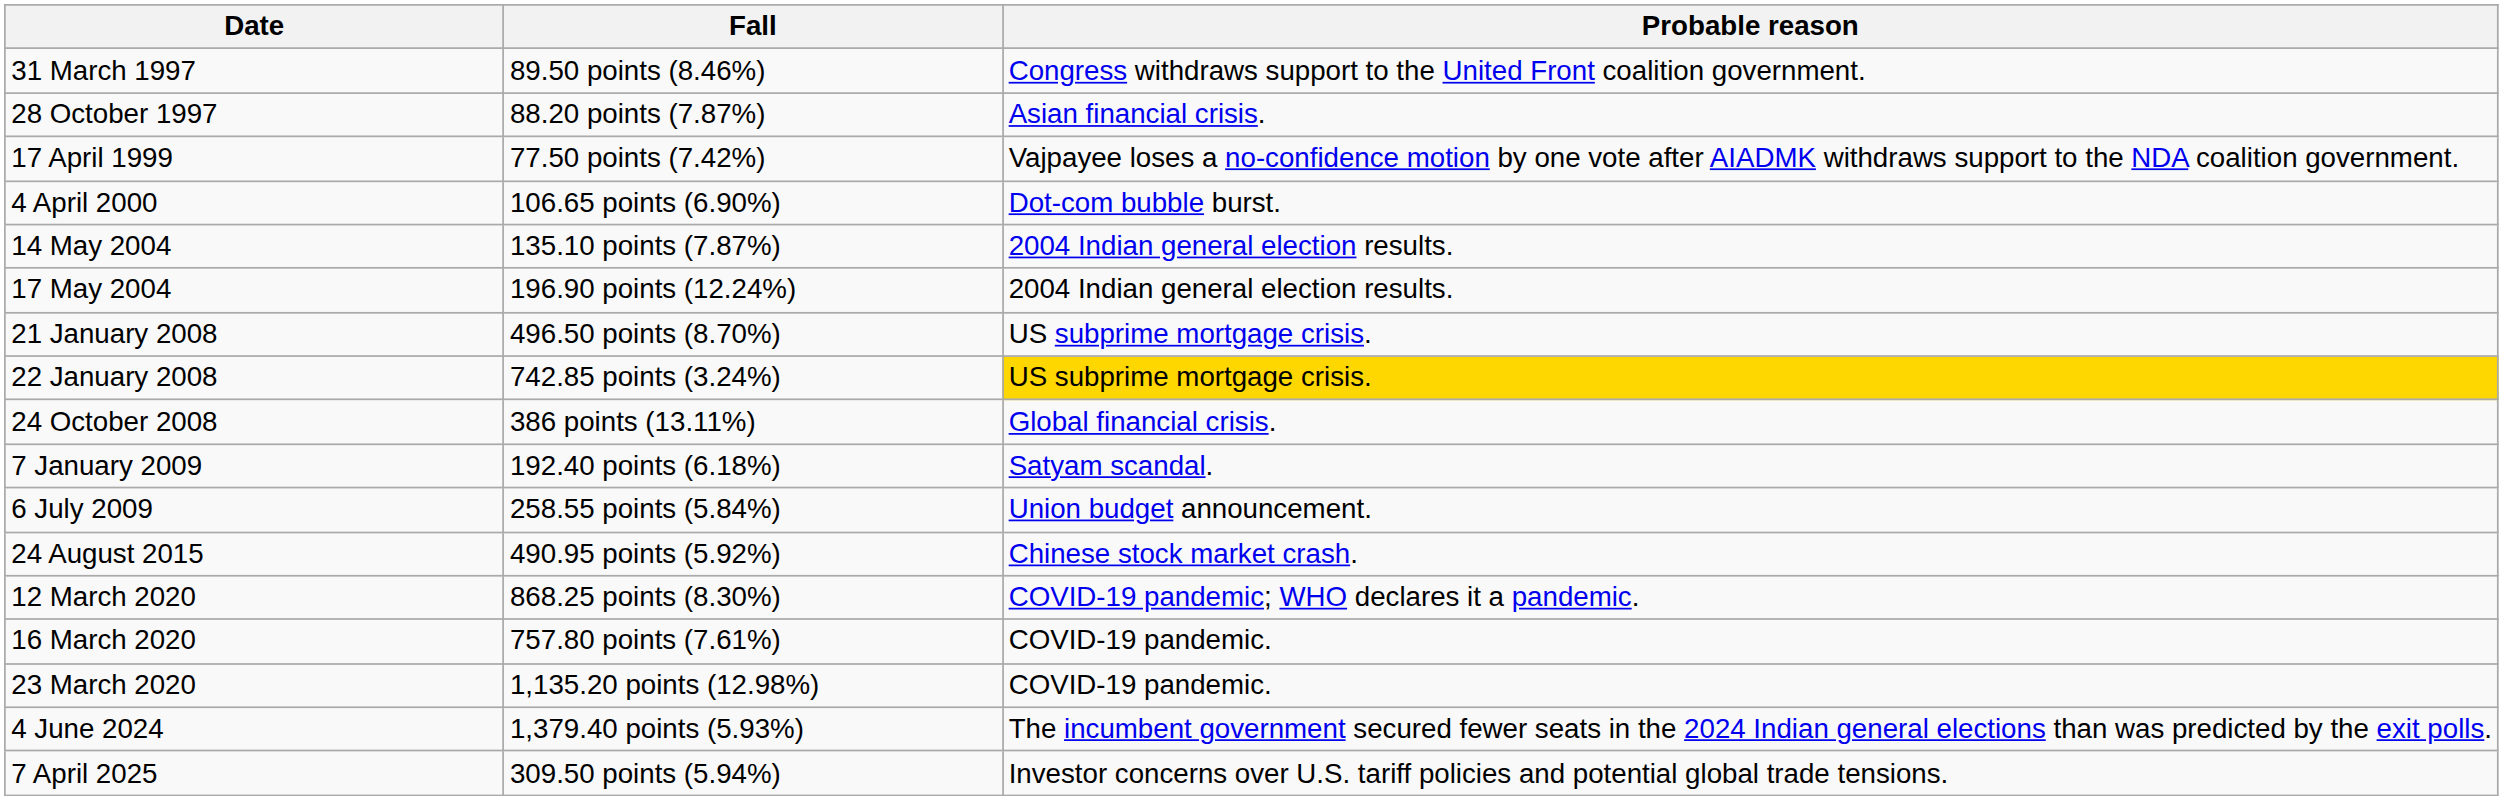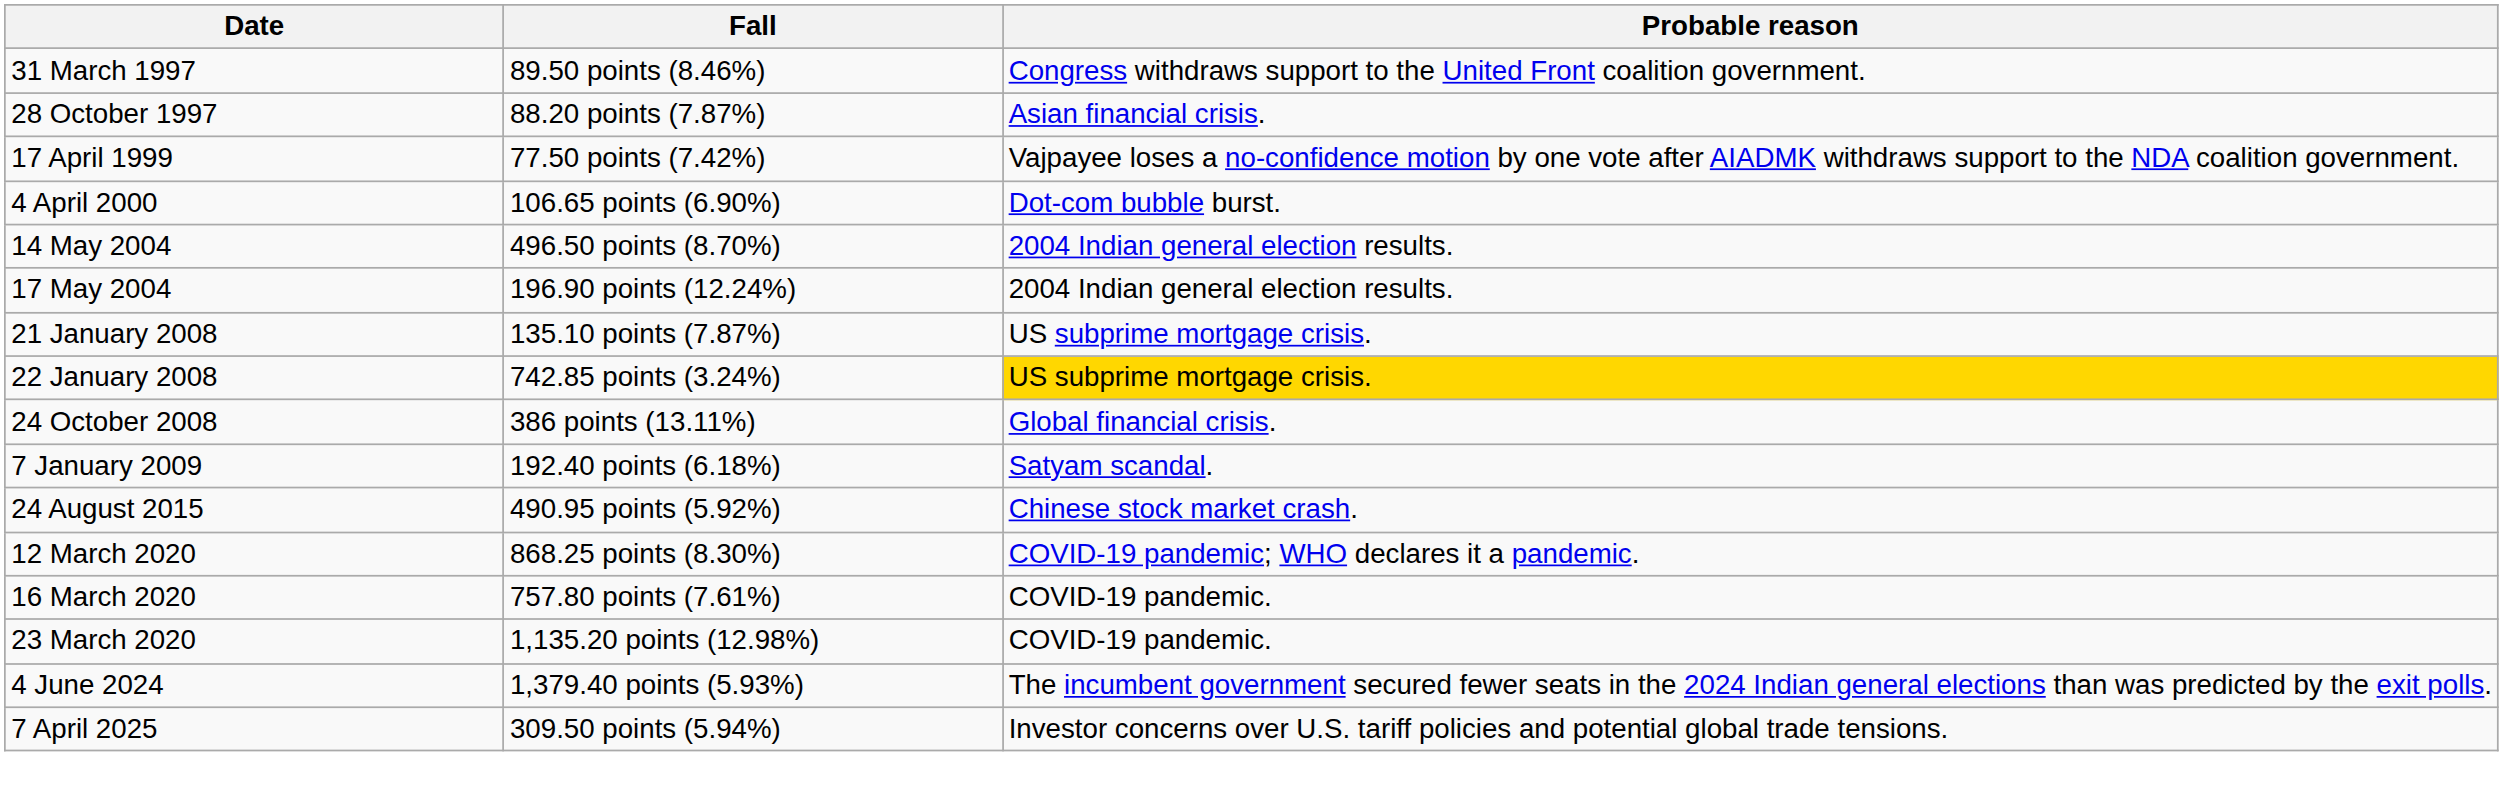14 May 2004 | Fall: 135.10 points (7.87%) -> 496.50 points (8.70%)
21 January 2008 | Fall: 496.50 points (8.70%) -> 135.10 points (7.87%)
- row: 6 July 2009 | 258.55 points (5.84%) | Union budget announcement.
